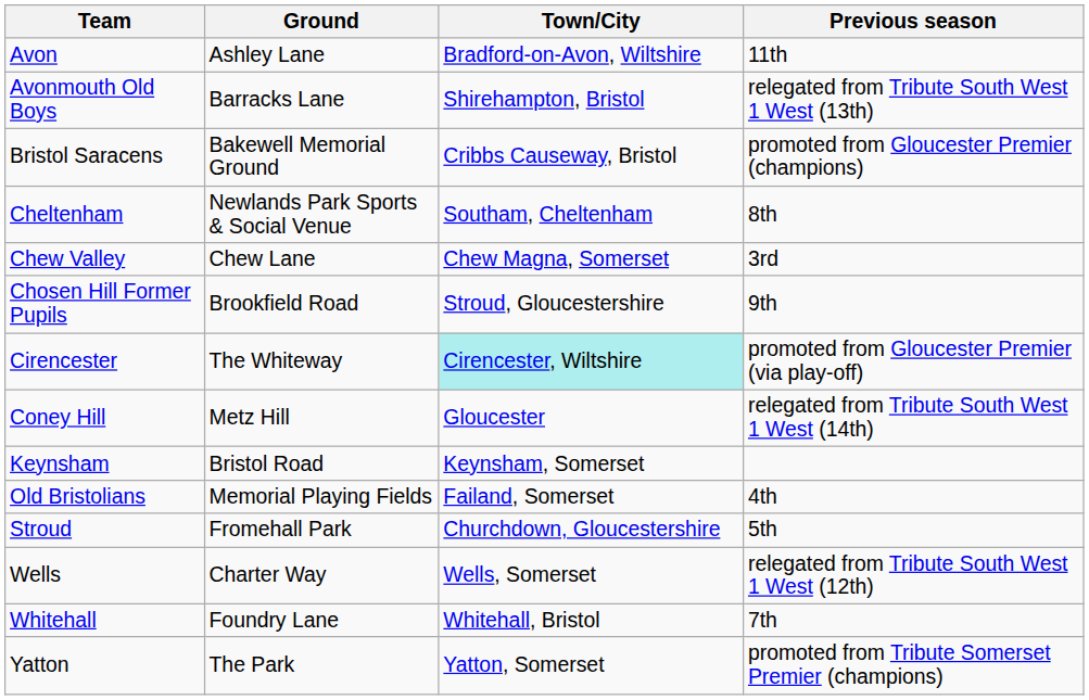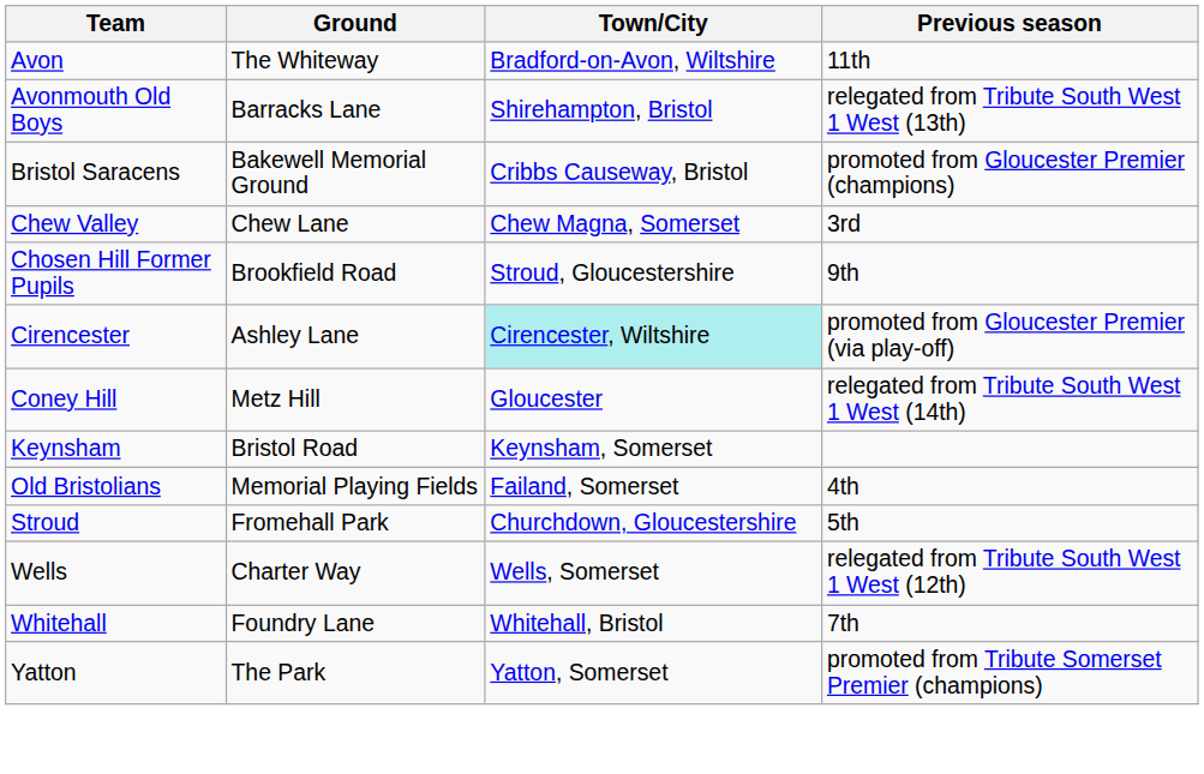Avon | Ground: Ashley Lane -> The Whiteway
- row: Cheltenham | Newlands Park Sports & Social Venue | Southam, Cheltenham | 8th
Cirencester | Ground: The Whiteway -> Ashley Lane
